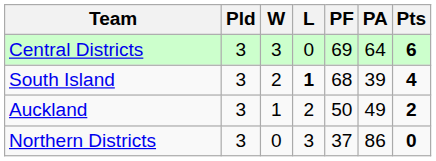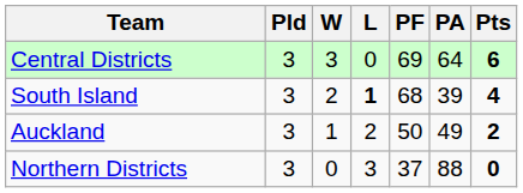Northern Districts | PA: 86 -> 88
